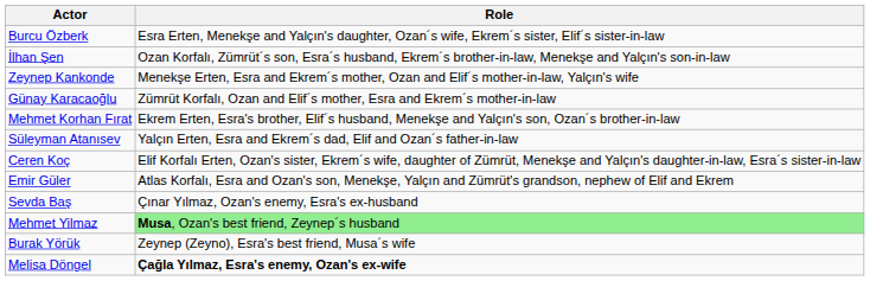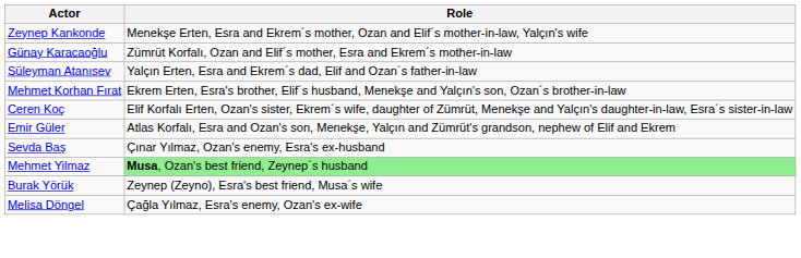- row: Burcu Özberk | Esra Erten, Menekşe and Yalçın's daughter, Ozan´s wife, Ekrem´s sister, Elif´s sister-in-law
- row: İlhan Şen | Ozan Korfalı, Zümrüt´s son, Esra´s husband, Ekrem´s brother-in-law, Menekşe and Yalçın's son-in-law
rows swapped: Süleyman Atanısev <-> Mehmet Korhan Fırat
Melisa Döngel | Role: bold -> normal
